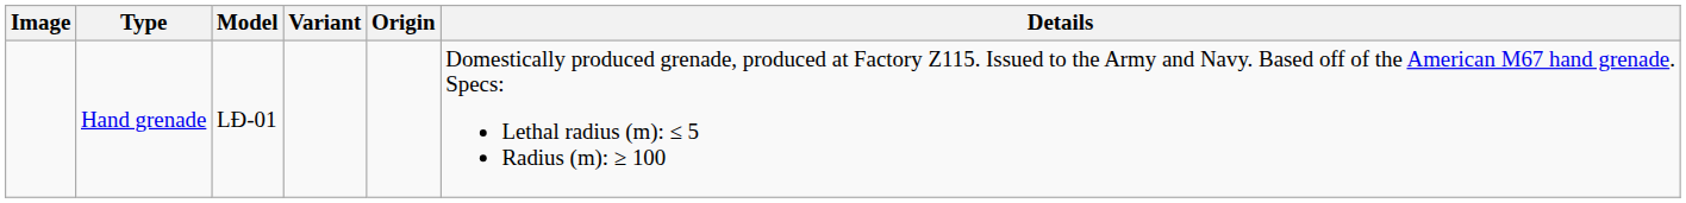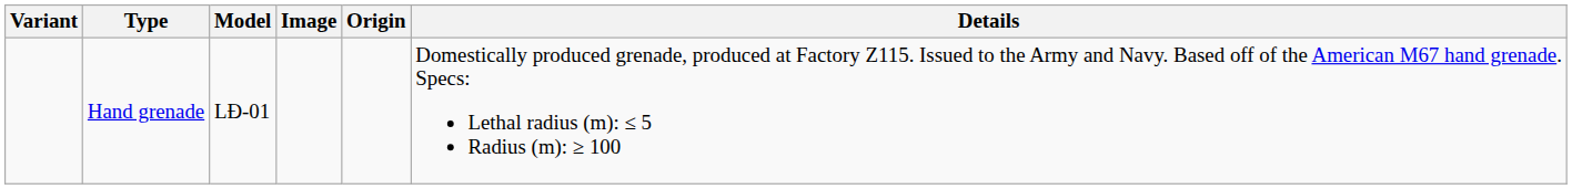columns swapped: Image <-> Variant
